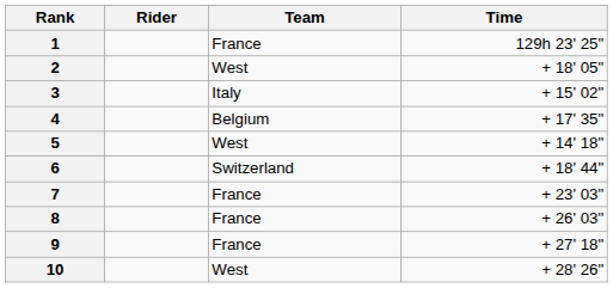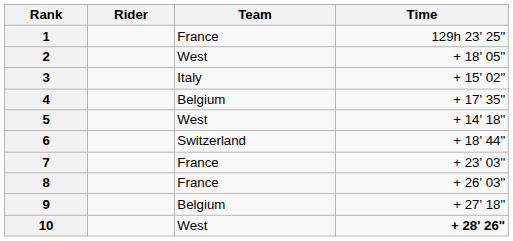9 | Team: France -> Belgium
10 | Time: normal -> bold
